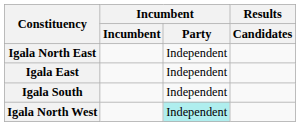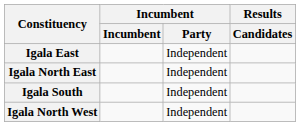rows swapped: Igala North East <-> Igala East
Igala North West | Incumbent / Party: paleturquoise background -> no background
